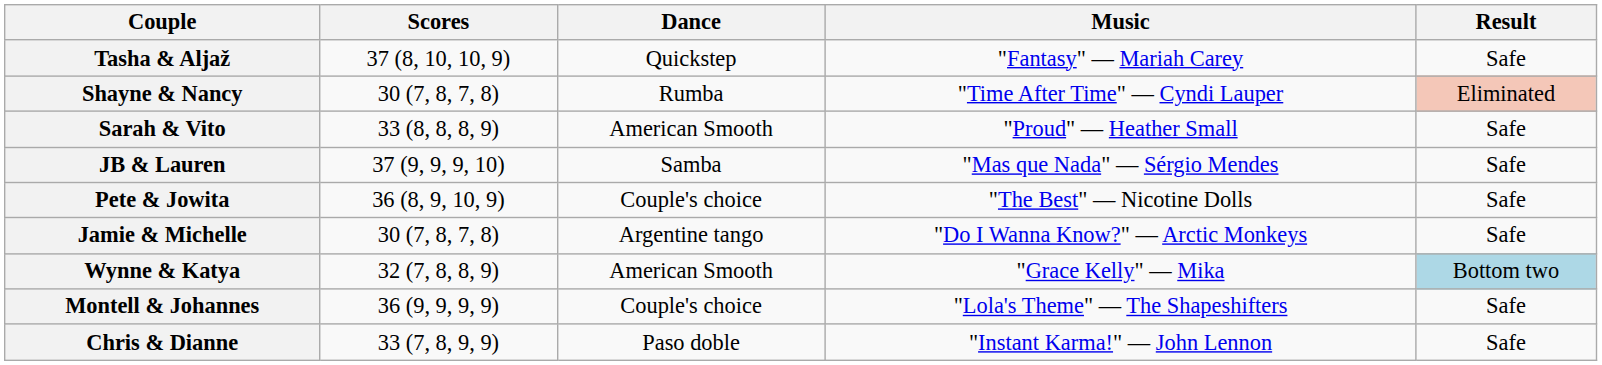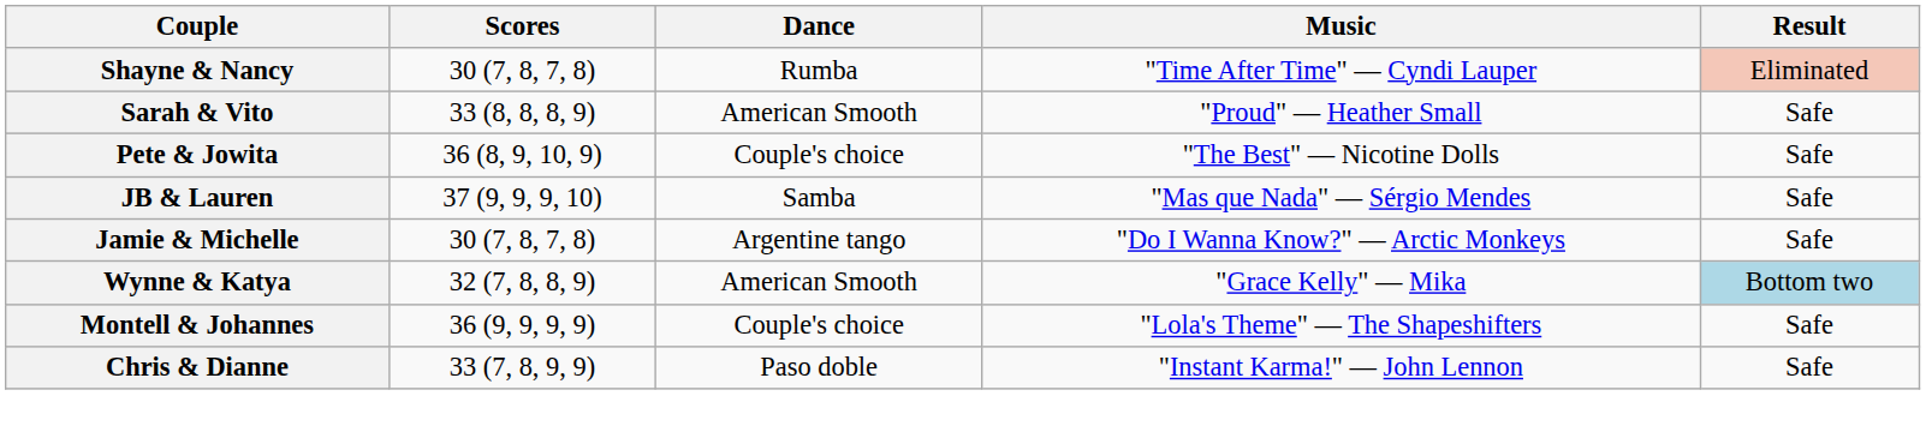- row: Tasha & Aljaž | 37 (8, 10, 10, 9) | Quickstep | "Fantasy" — Mariah Carey | Safe
rows swapped: Pete & Jowita <-> JB & Lauren
